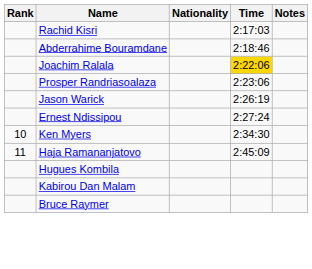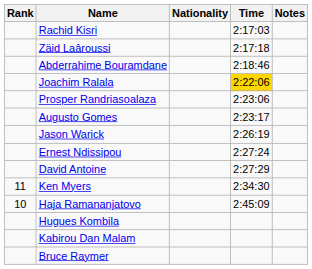+ row: Zäid Laâroussi | 2:17:18
+ row: Augusto Gomes | 2:23:17
+ row: David Antoine | 2:27:29
Ken Myers | Rank: 10 -> 11
Haja Ramananjatovo | Rank: 11 -> 10
